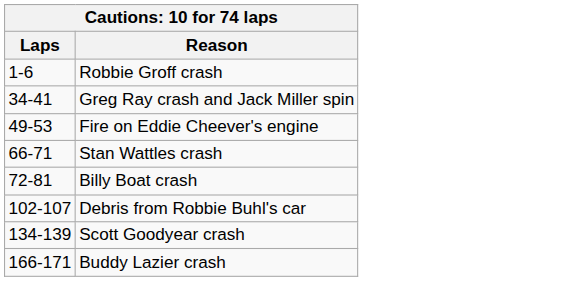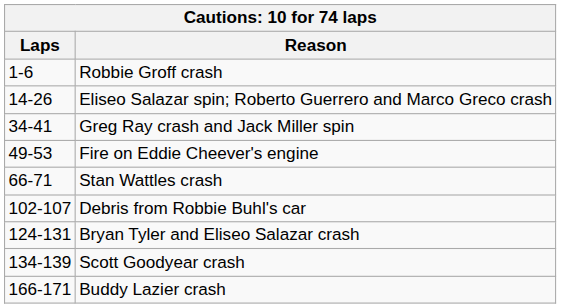+ row: 14-26 | Eliseo Salazar spin; Roberto Guerrero and Marco Greco crash
- row: 72-81 | Billy Boat crash
+ row: 124-131 | Bryan Tyler and Eliseo Salazar crash
